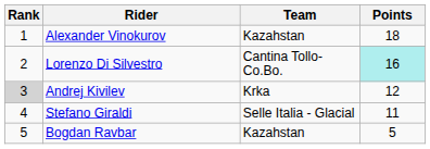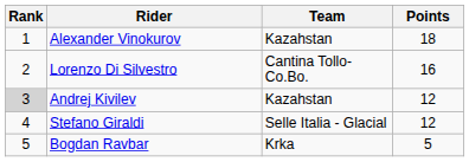Lorenzo Di Silvestro | Points: paleturquoise background -> no background
Andrej Kivilev | Team: Krka -> Kazahstan
Stefano Giraldi | Points: 11 -> 12
Bogdan Ravbar | Team: Kazahstan -> Krka
